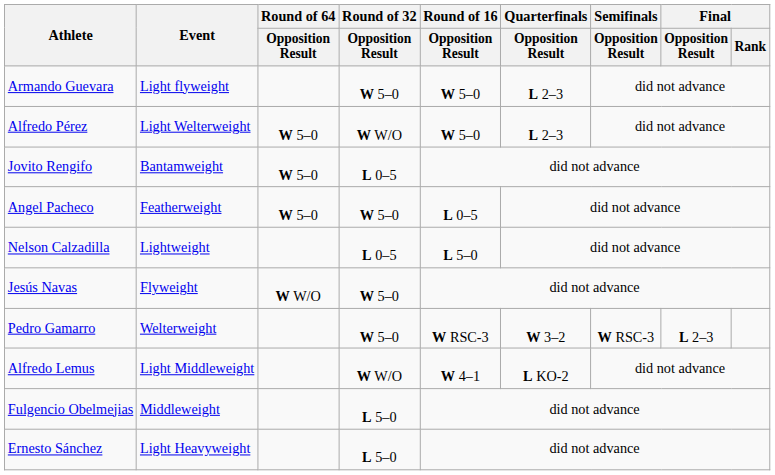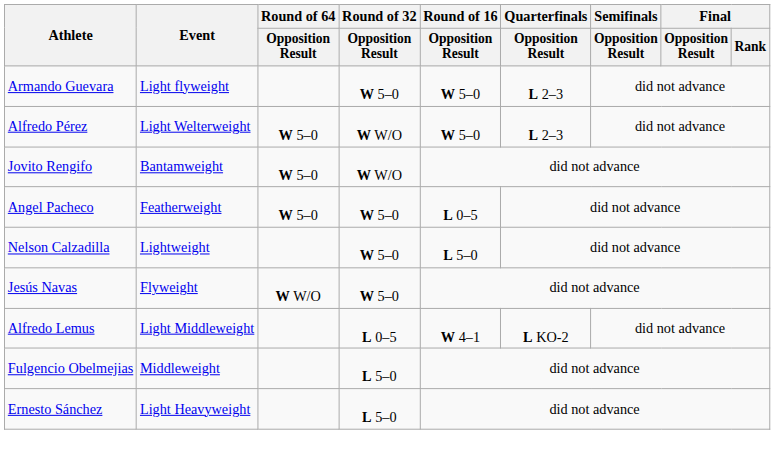Jovito Rengifo | Round of 32 / Opposition Result: L 0–5 -> W W/O
Nelson Calzadilla | Round of 32 / Opposition Result: L 0–5 -> W 5–0
- row: Pedro Gamarro | Welterweight | W 5–0 | W RSC-3 | W 3–2 | W RSC-3 | L 2–3
Alfredo Lemus | Round of 32 / Opposition Result: W W/O -> L 0–5
